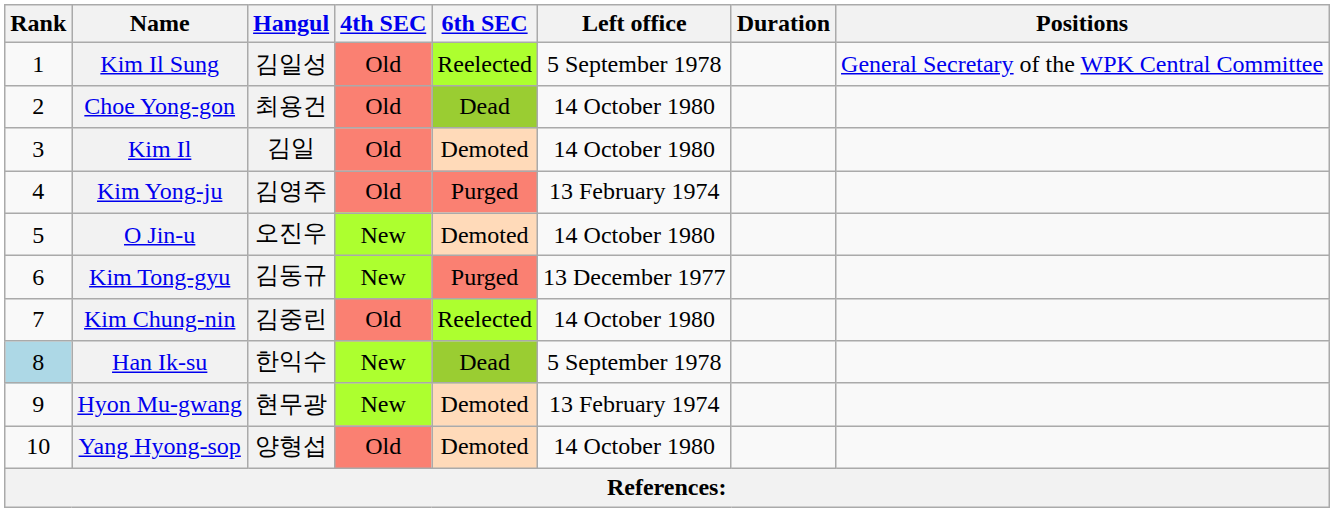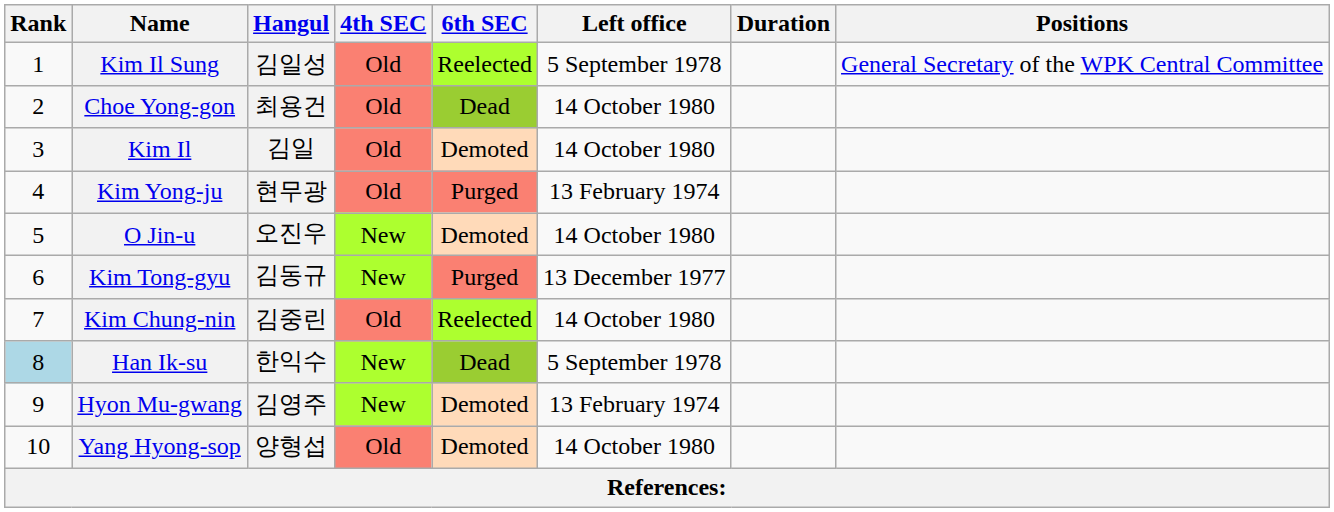Kim Yong-ju | Hangul: 김영주 -> 현무광
Hyon Mu-gwang | Hangul: 현무광 -> 김영주
